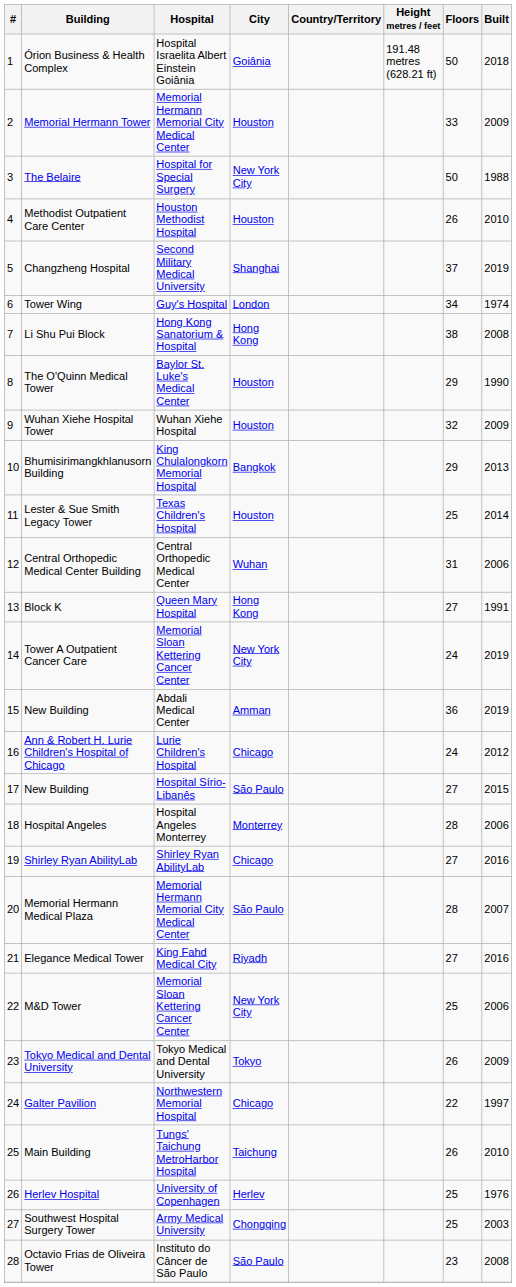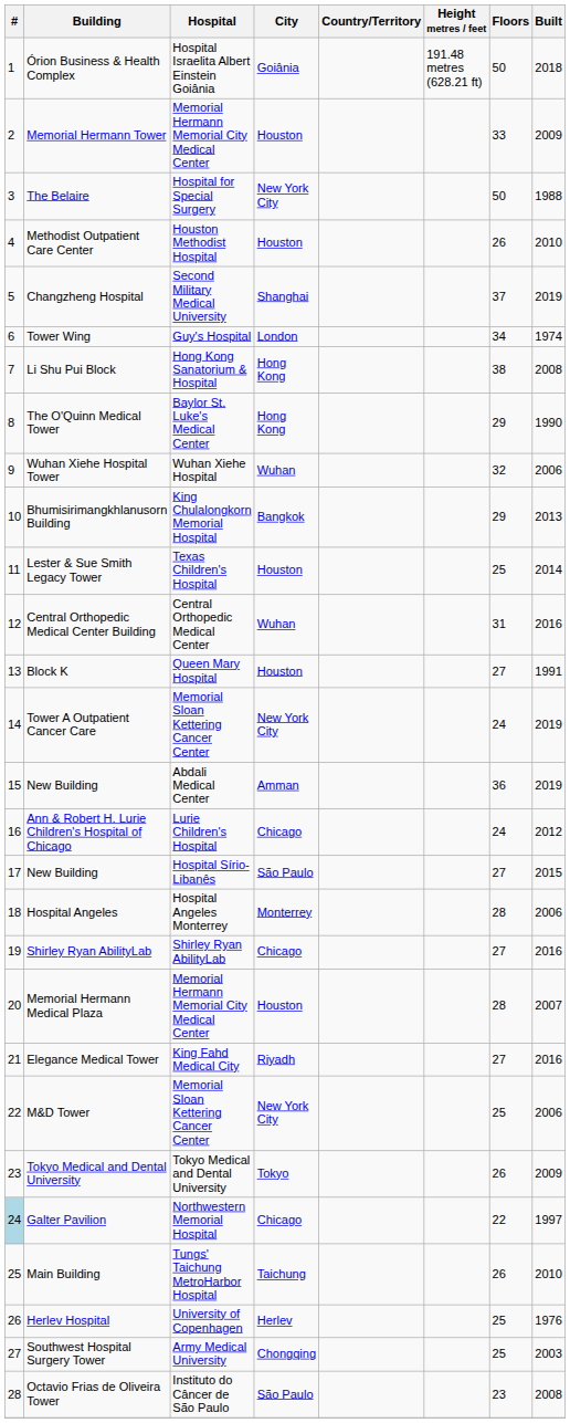The O'Quinn Medical Tower | City: Houston -> Hong Kong
Wuhan Xiehe Hospital Tower | City: Houston -> Wuhan
Wuhan Xiehe Hospital Tower | Built: 2009 -> 2006
Central Orthopedic Medical Center Building | Built: 2006 -> 2016
Block K | City: Hong Kong -> Houston
Memorial Hermann Medical Plaza | City: São Paulo -> Houston
Galter Pavilion | #: no background -> lightblue background
